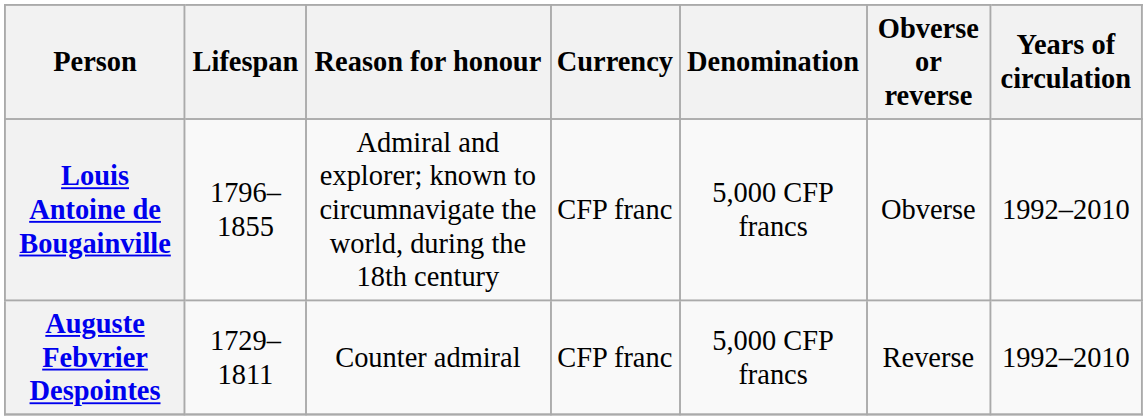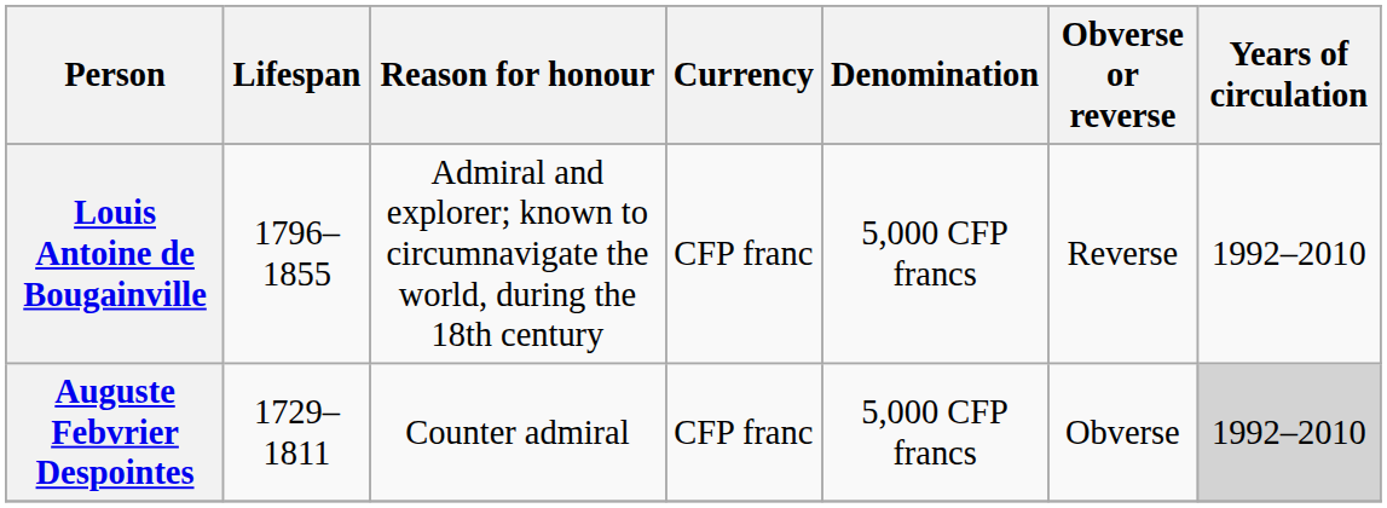Louis Antoine de Bougainville | Obverse or reverse: Obverse -> Reverse
Auguste Febvrier Despointes | Obverse or reverse: Reverse -> Obverse
Auguste Febvrier Despointes | Years of circulation: no background -> lightgrey background
